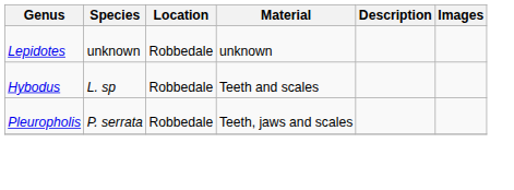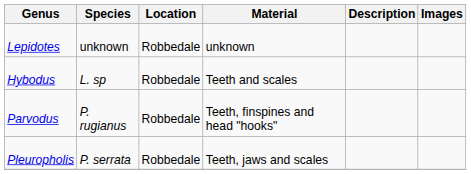+ row: Parvodus | P. rugianus | Robbedale | Teeth, finspines and head "hooks"
